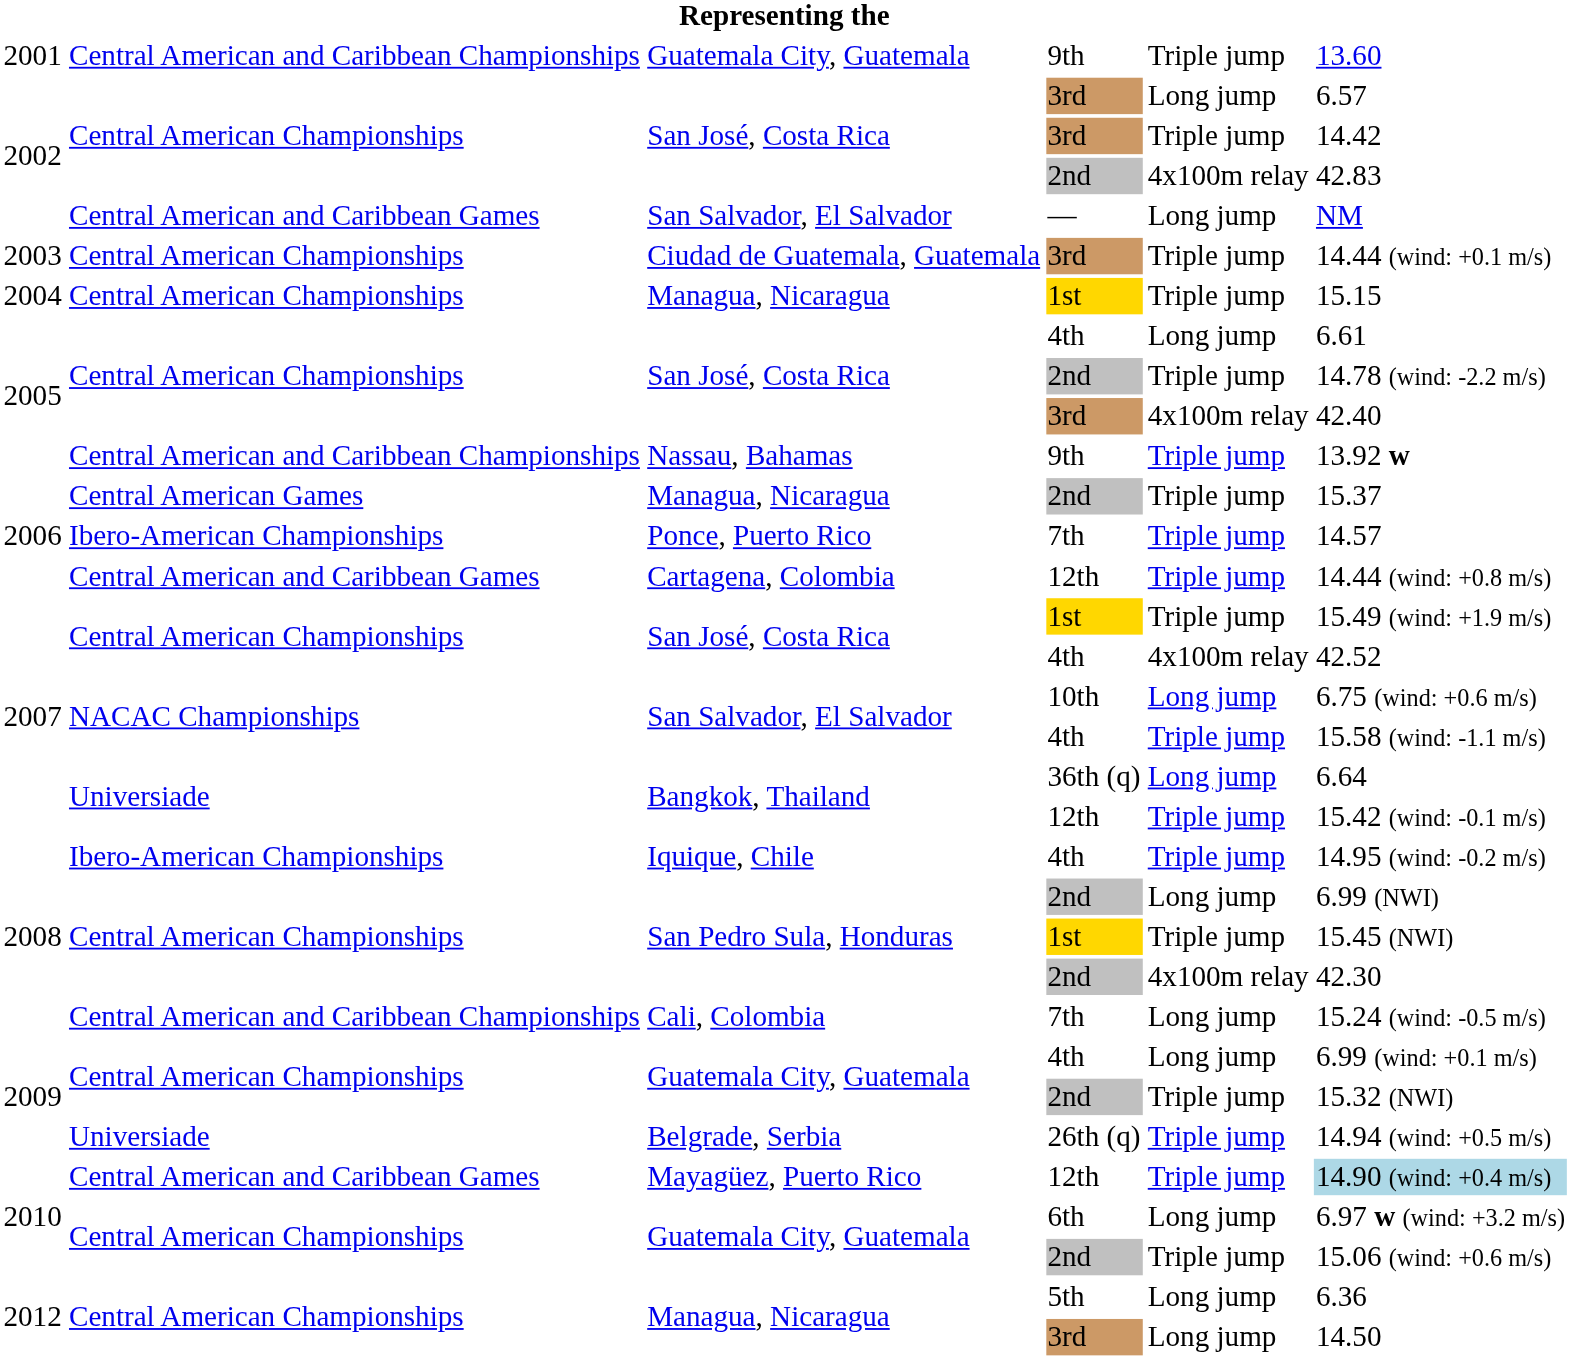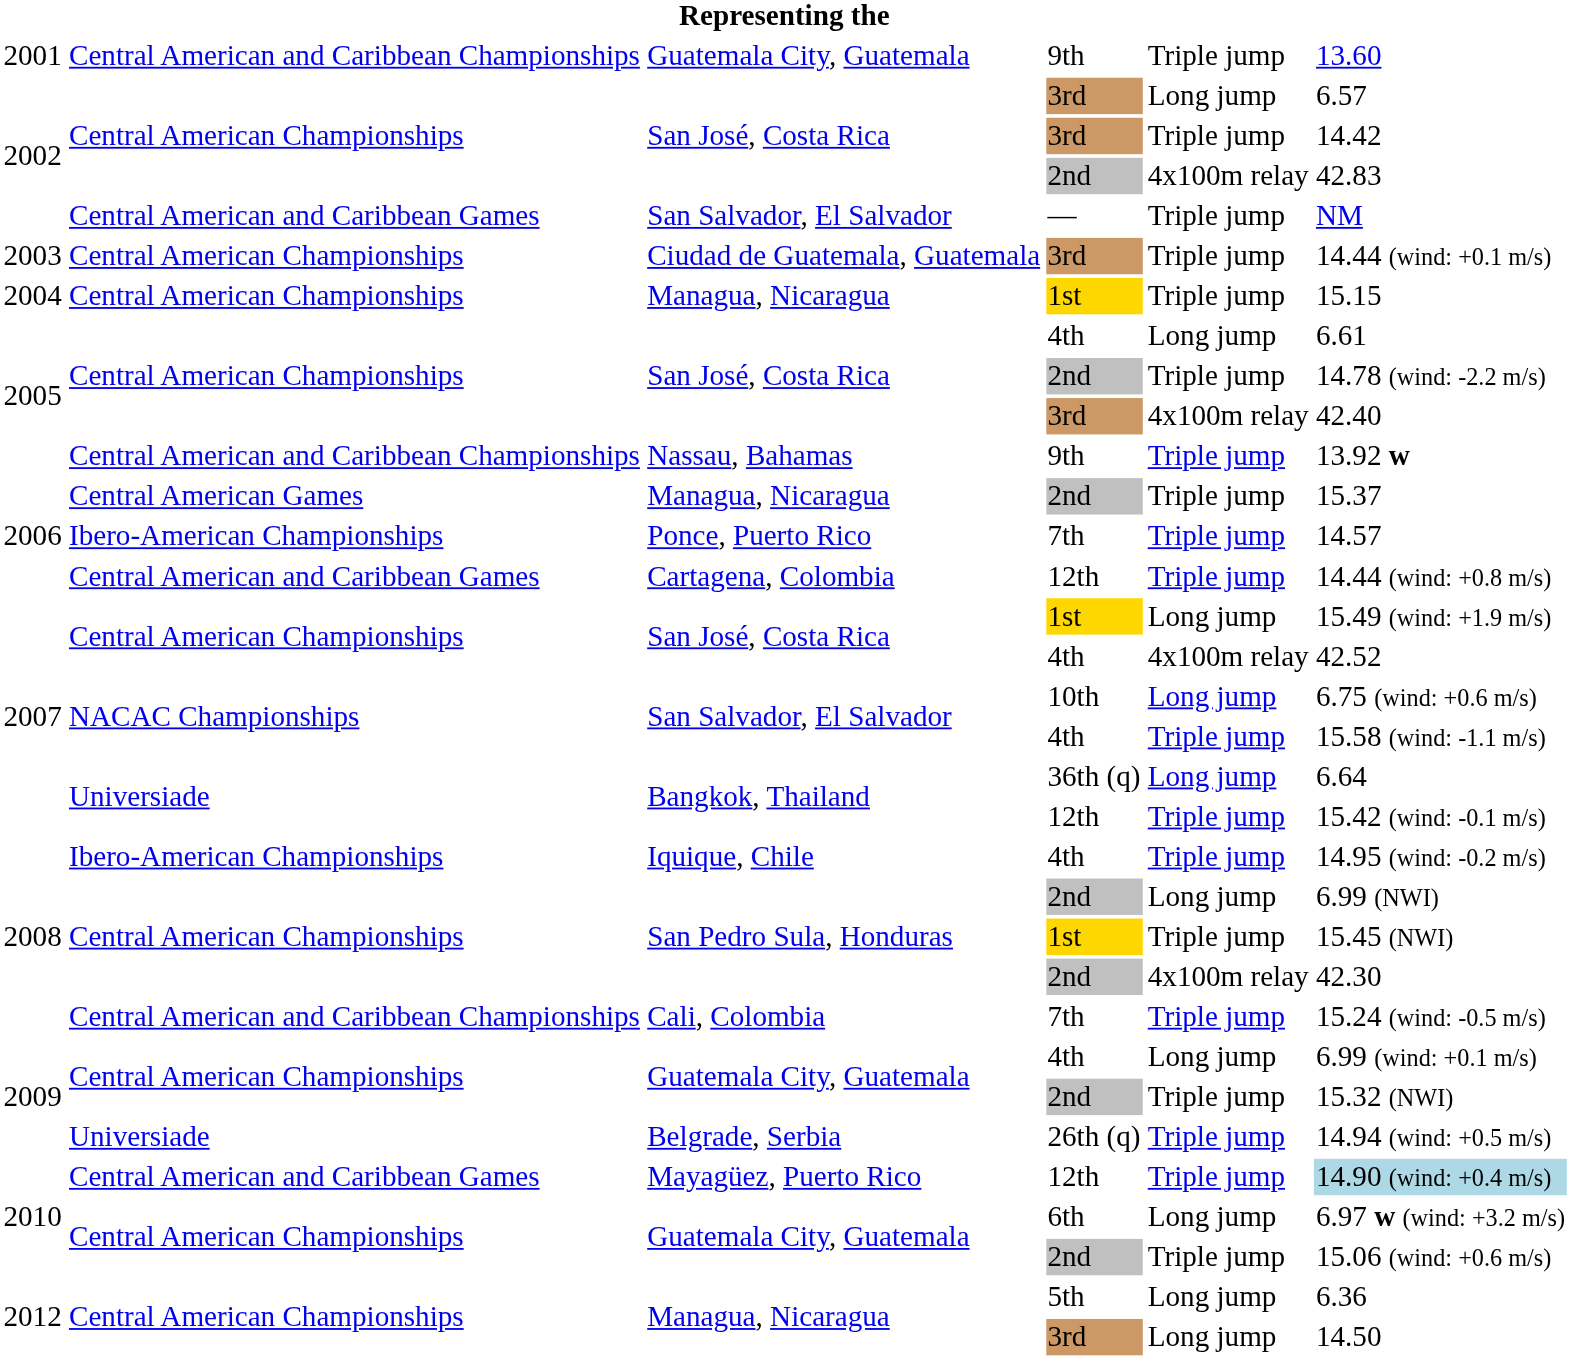San Salvador, El Salvador / — | column 5: Long jump -> Triple jump
San José, Costa Rica / 1st | column 5: Triple jump -> Long jump
Cali, Colombia | column 5: Long jump -> Triple jump
